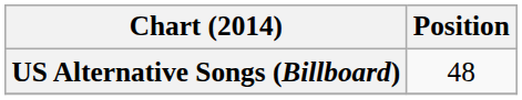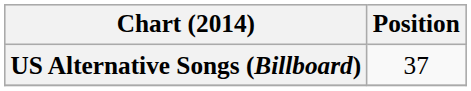US Alternative Songs (Billboard) | Position: 48 -> 37
